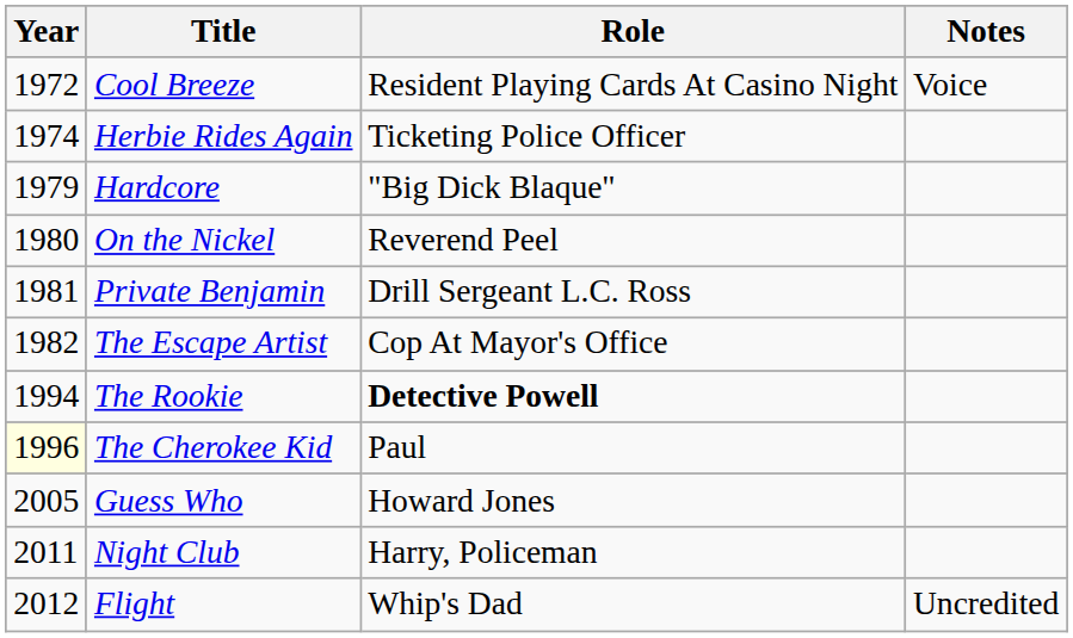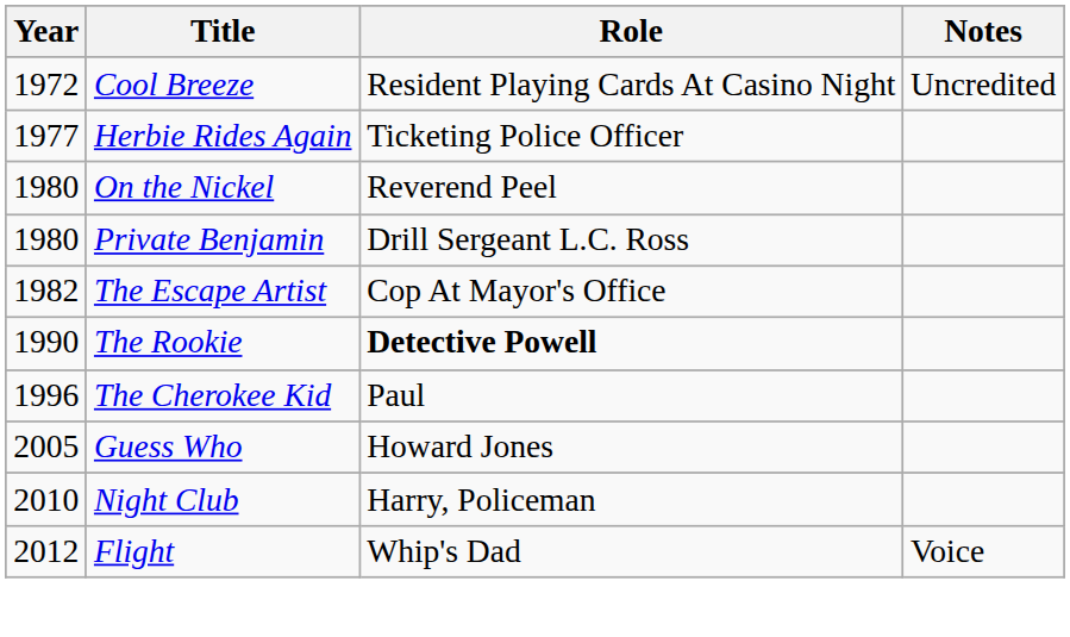Cool Breeze | Notes: Voice -> Uncredited
Herbie Rides Again | Year: 1974 -> 1977
- row: 1979 | Hardcore | "Big Dick Blaque"
Private Benjamin | Year: 1981 -> 1980
The Rookie | Year: 1994 -> 1990
The Cherokee Kid | Year: lightyellow background -> no background
Night Club | Year: 2011 -> 2010
Flight | Notes: Uncredited -> Voice
